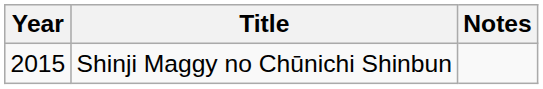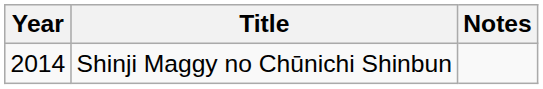Shinji Maggy no Chūnichi Shinbun | Year: 2015 -> 2014
